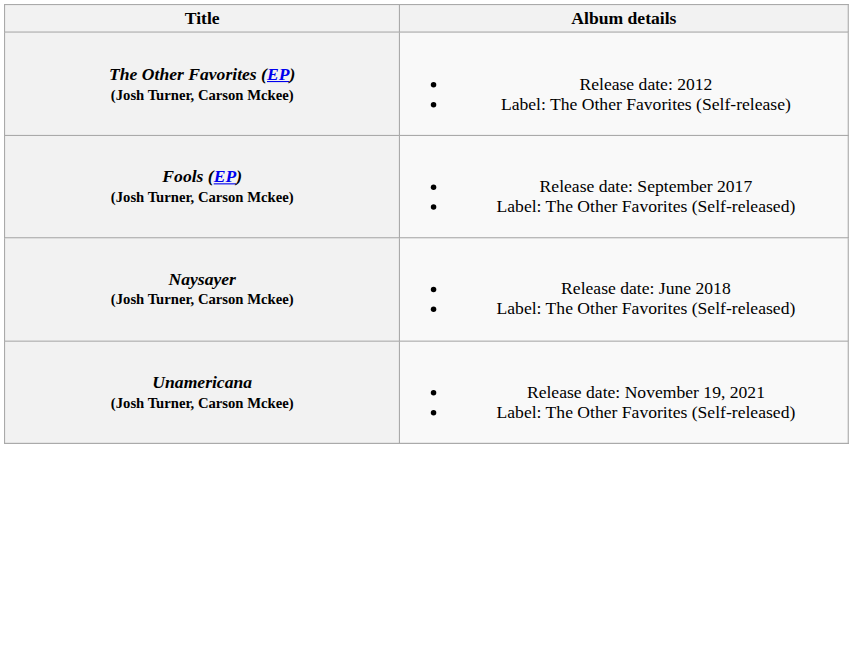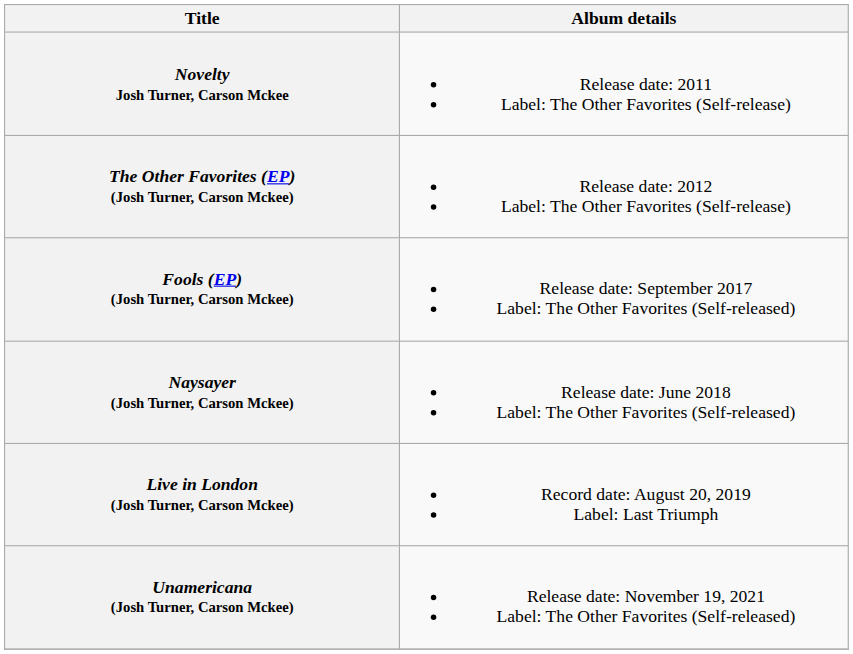+ row: Novelty Josh Turner, Carson Mckee | Release date: 2011 Label: The Other Favorites (Self-release)
+ row: Live in London (Josh Turner, Carson Mckee) | Record date: August 20, 2019 Label: Last Triumph
